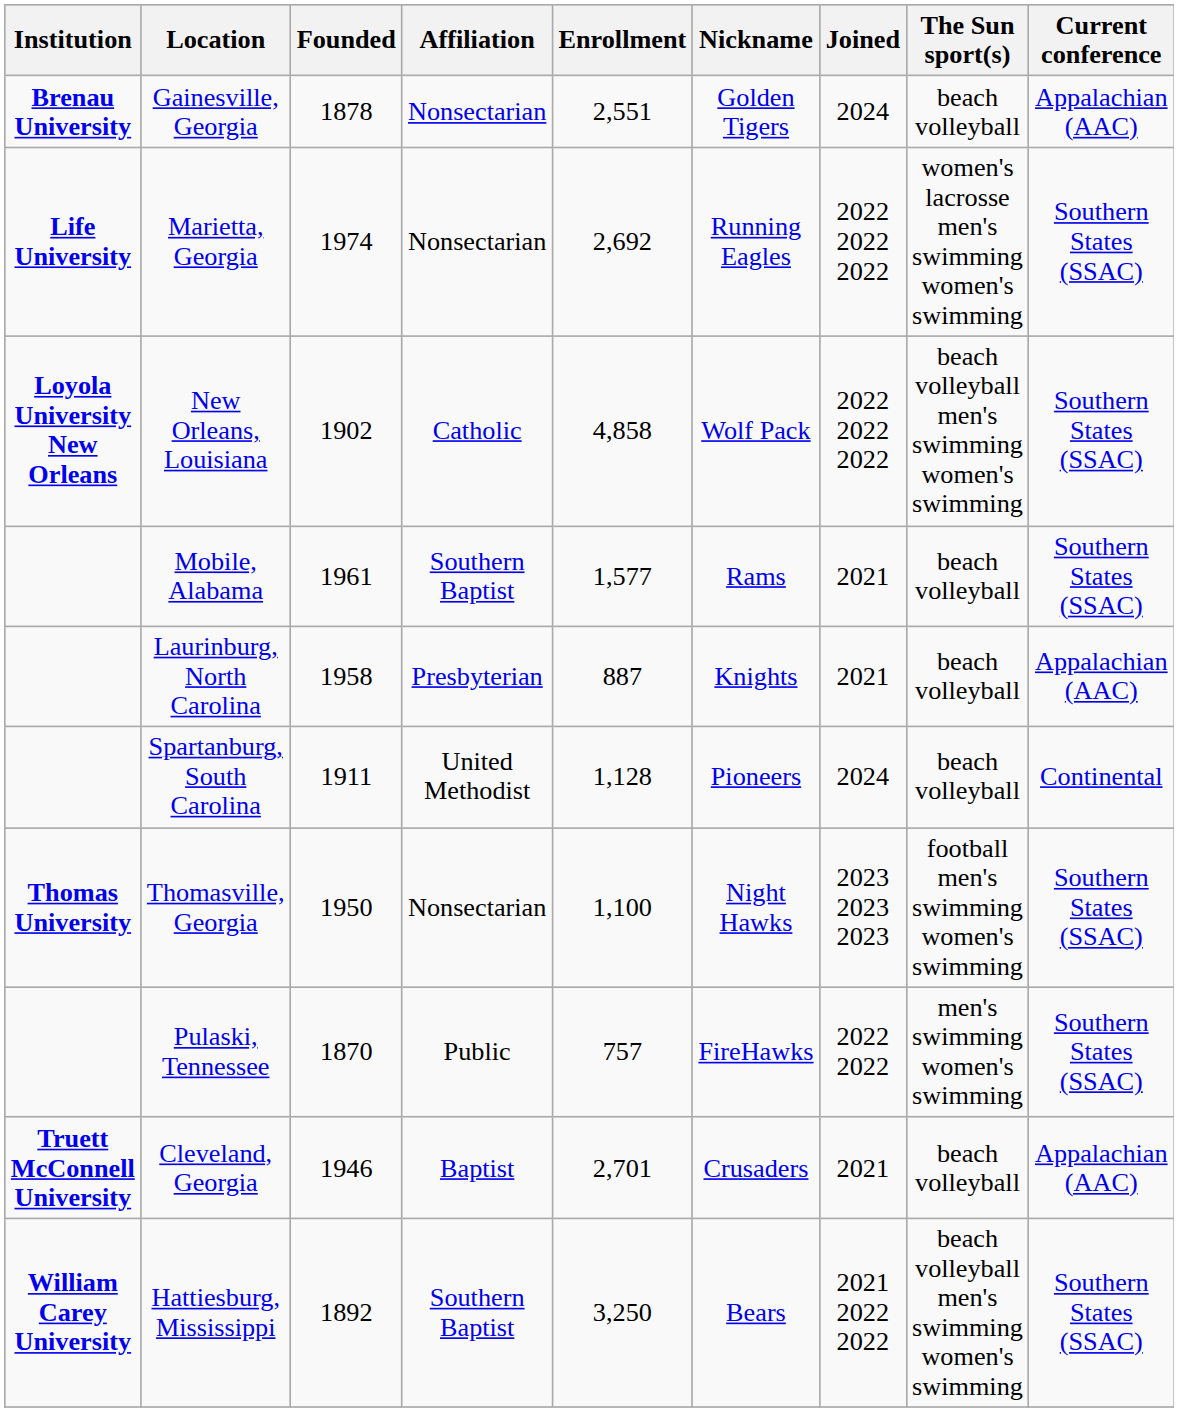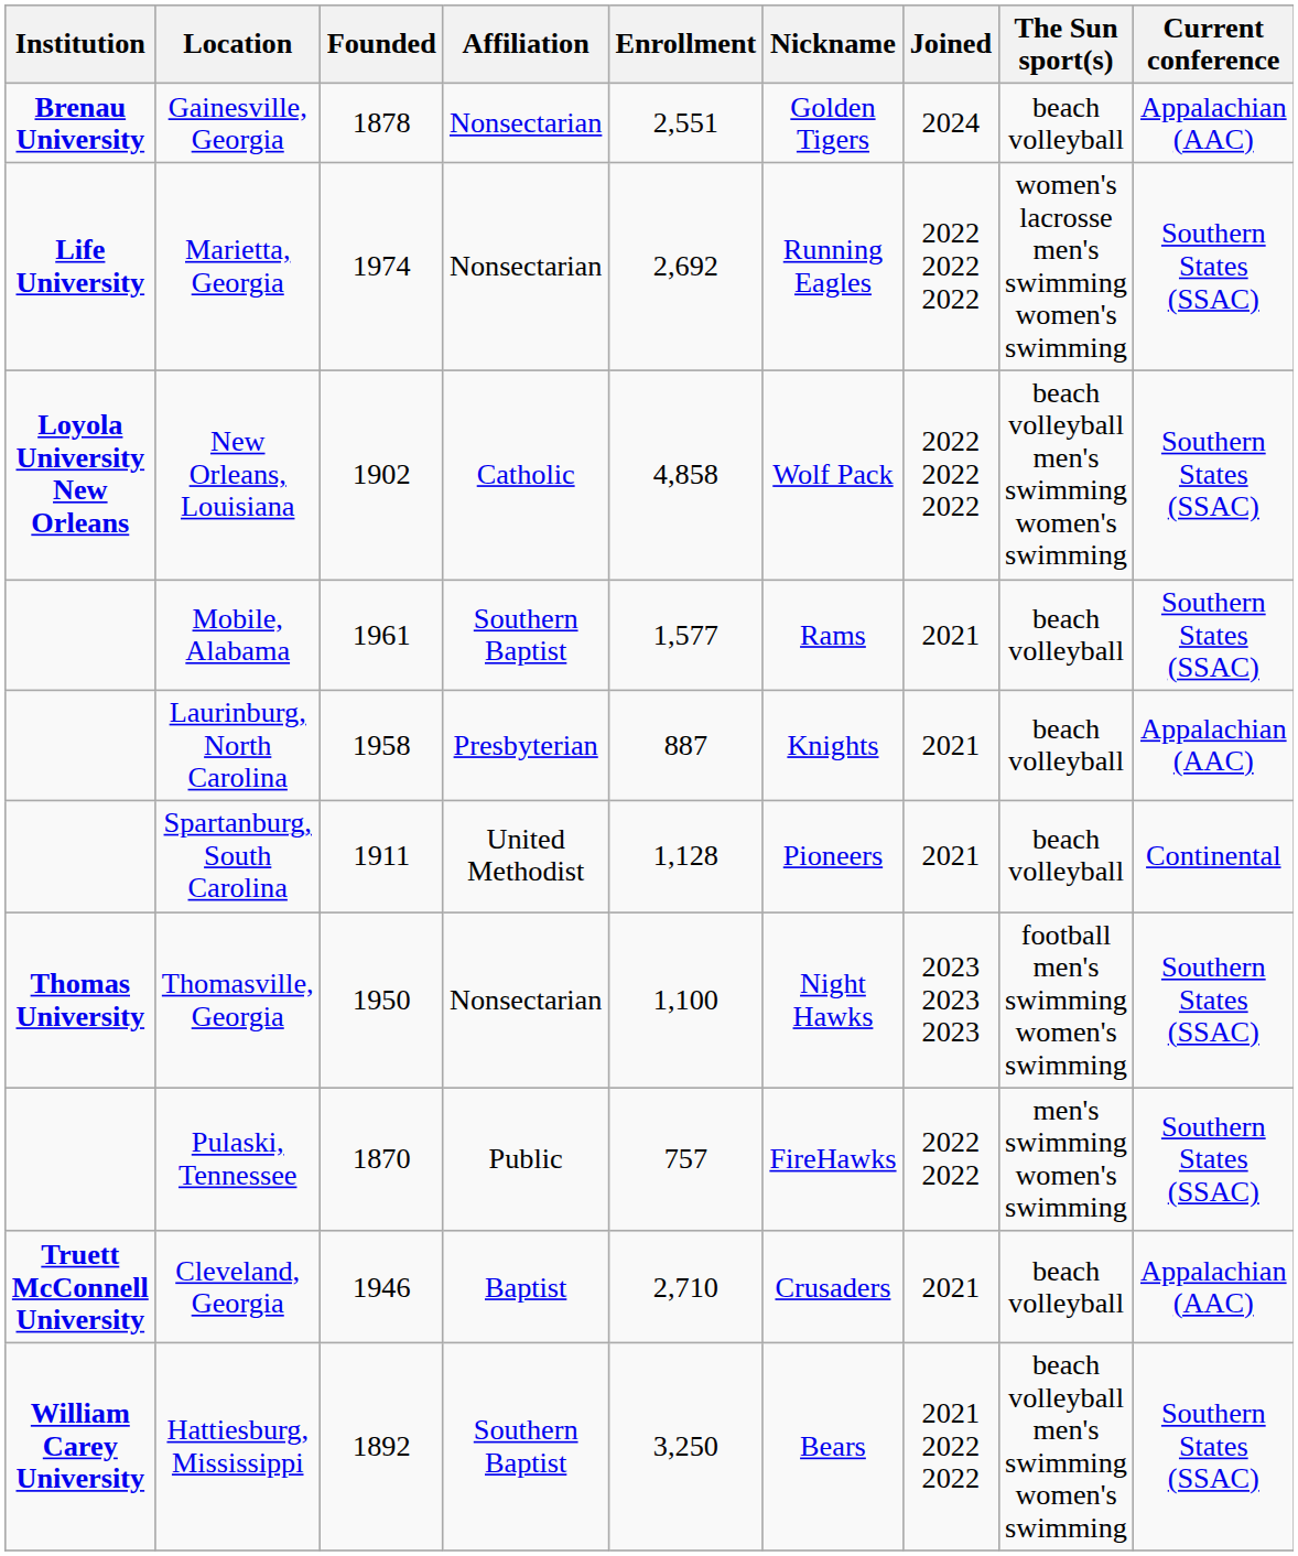Spartanburg, South Carolina | Joined: 2024 -> 2021
Cleveland, Georgia | Enrollment: 2,701 -> 2,710
